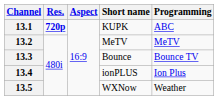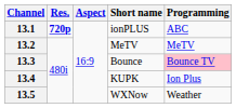13.1 | Short name: KUPK -> ionPLUS
13.3 | Programming: no background -> pink background
13.4 | Short name: ionPLUS -> KUPK
